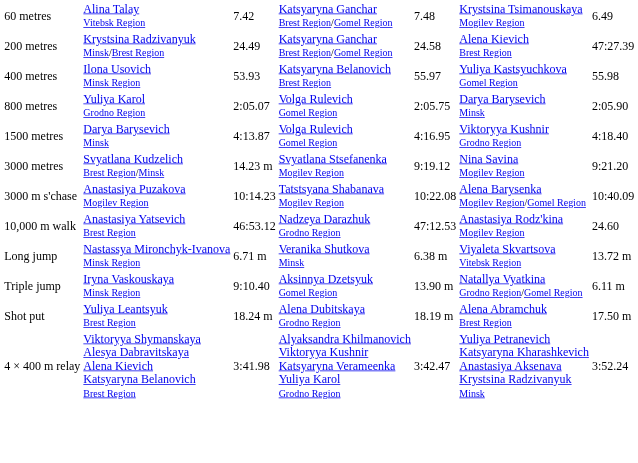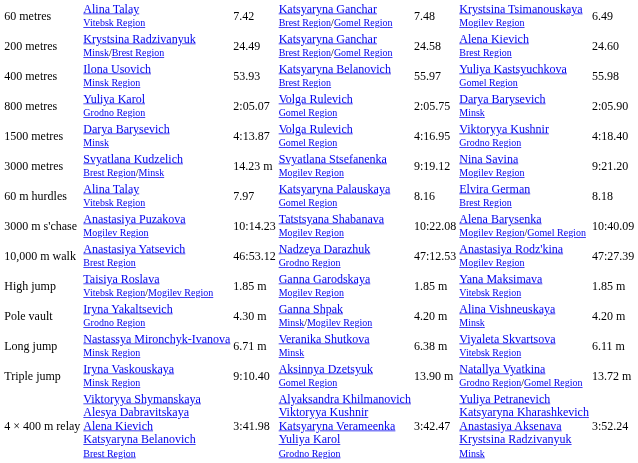200 metres | column 7: 47:27.39 -> 24.60
+ row: 60 m hurdles | Alina Talay Vitebsk Region | 7.97 | Katsyaryna Palauskaya Gomel Region | 8.16 | Elvira German Brest Region | 8.18
10,000 m walk | column 7: 24.60 -> 47:27.39
+ row: High jump | Taisiya Roslava Vitebsk Region/Mogilev Region | 1.85 m | Ganna Garodskaya Mogilev Region | 1.85 m | Yana Maksimava Vitebsk Region | 1.85 m
+ row: Pole vault | Iryna Yakaltsevich Grodno Region | 4.30 m | Ganna Shpak Minsk/Mogilev Region | 4.20 m | Alina Vishneuskaya Minsk | 4.20 m
Long jump | column 7: 13.72 m -> 6.11 m
Triple jump | column 7: 6.11 m -> 13.72 m
- row: Shot put | Yuliya Leantsyuk Brest Region | 18.24 m | Alena Dubitskaya Grodno Region | 18.19 m | Alena Abramchuk Brest Region | 17.50 m
